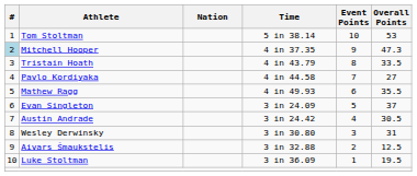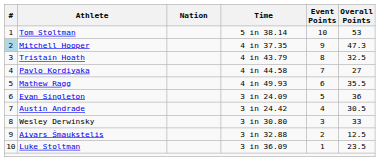Tristain Hoath | Overall Points: 33.5 -> 32.5
Evan Singleton | Overall Points: 37 -> 36
Wesley Derwinsky | Overall Points: 31 -> 33
Luke Stoltman | Overall Points: 19.5 -> 23.5
